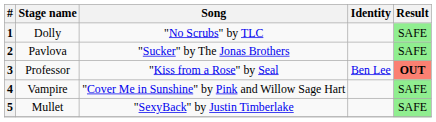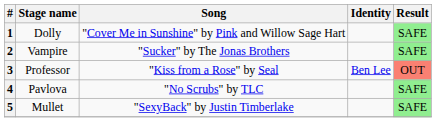1 | Song: "No Scrubs" by TLC -> "Cover Me in Sunshine" by Pink and Willow Sage Hart
2 | Stage name: Pavlova -> Vampire
3 | Result: bold -> normal
4 | Stage name: Vampire -> Pavlova
4 | Song: "Cover Me in Sunshine" by Pink and Willow Sage Hart -> "No Scrubs" by TLC
